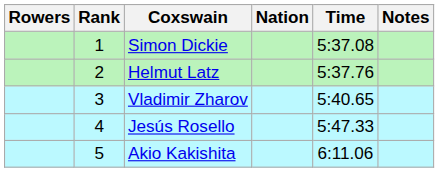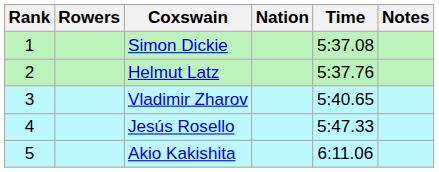columns swapped: Rank <-> Rowers
